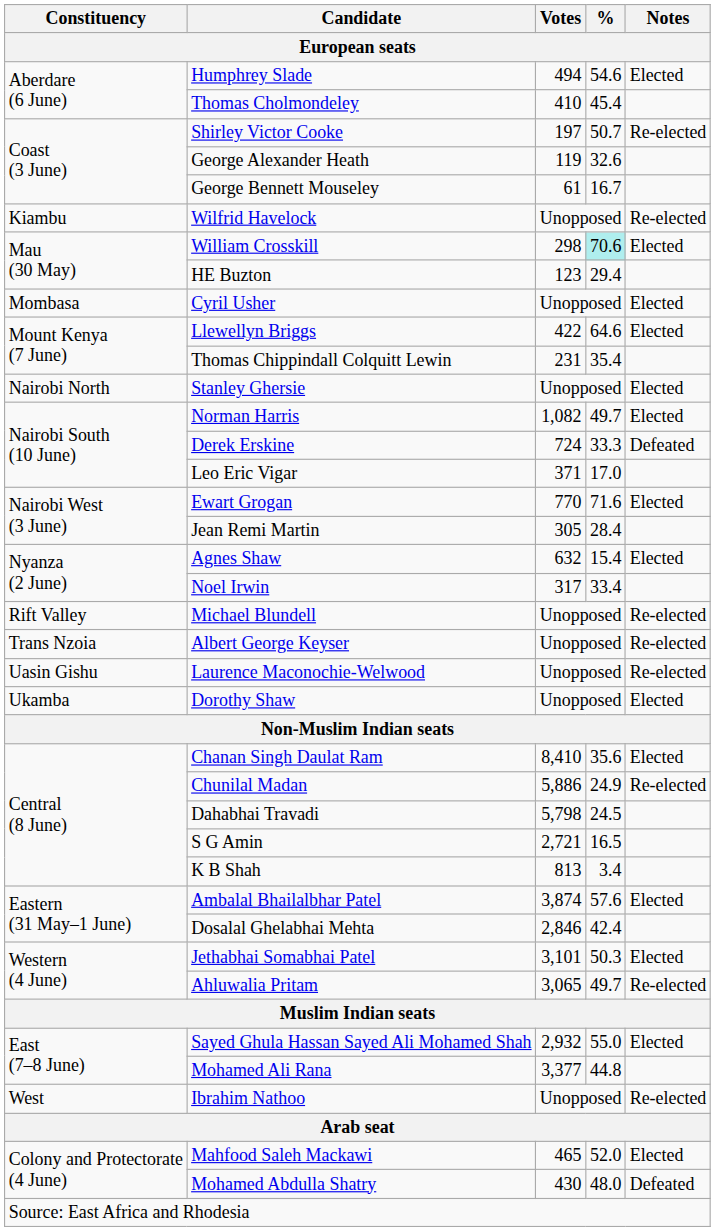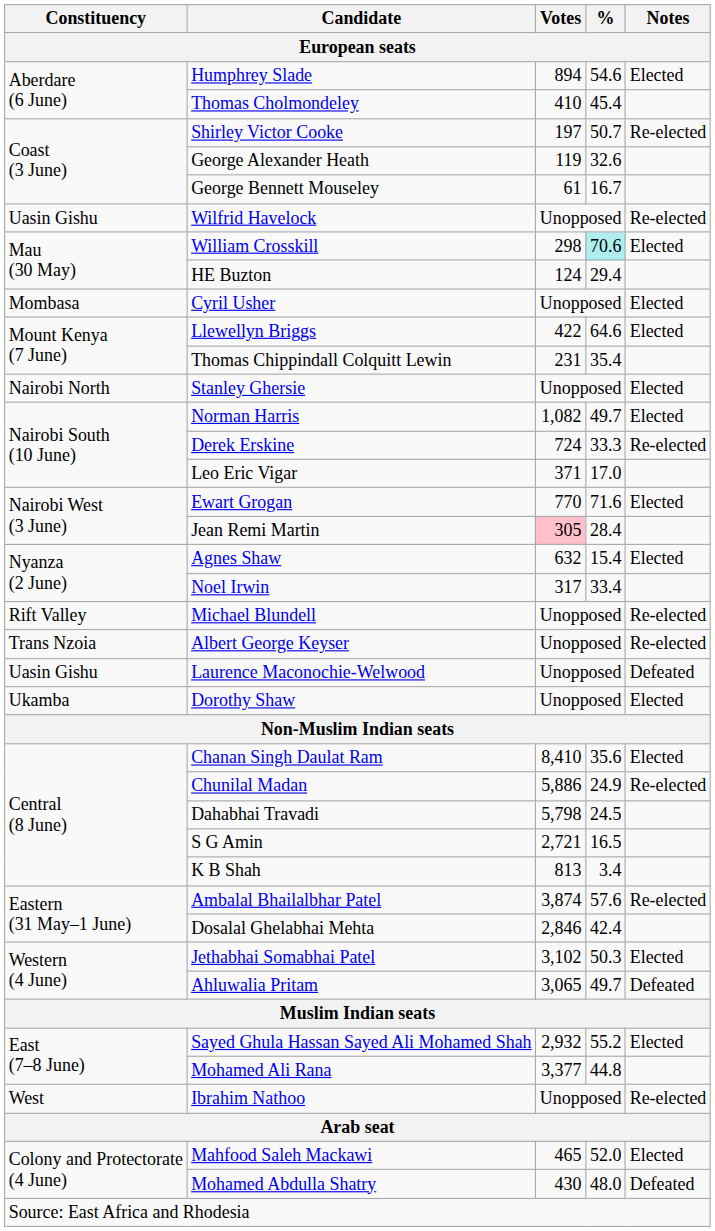Humphrey Slade | Votes: 494 -> 894
Wilfrid Havelock | Constituency: Kiambu -> Uasin Gishu
HE Buzton | Votes: 123 -> 124
Derek Erskine | Notes: Defeated -> Re-elected
Jean Remi Martin | Votes: no background -> pink background
Laurence Maconochie-Welwood | Notes: Re-elected -> Defeated
Ambalal Bhailalbhar Patel | Notes: Elected -> Re-elected
Jethabhai Somabhai Patel | Votes: 3,101 -> 3,102
Ahluwalia Pritam | Notes: Re-elected -> Defeated
Sayed Ghula Hassan Sayed Ali Mohamed Shah | %: 55.0 -> 55.2
